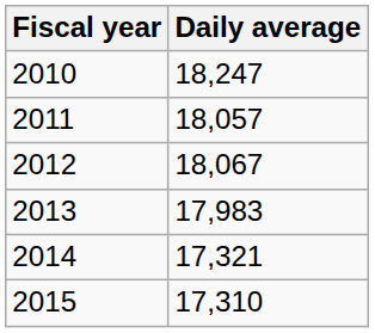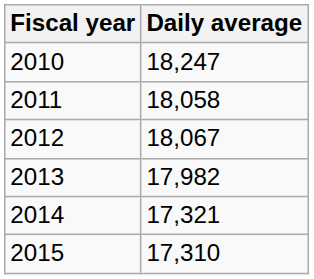2011 | Daily average: 18,057 -> 18,058
2013 | Daily average: 17,983 -> 17,982
